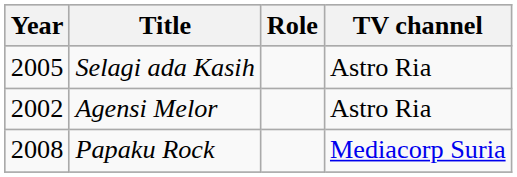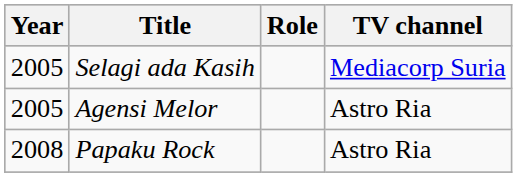Selagi ada Kasih | TV channel: Astro Ria -> Mediacorp Suria
Agensi Melor | Year: 2002 -> 2005
Papaku Rock | TV channel: Mediacorp Suria -> Astro Ria
